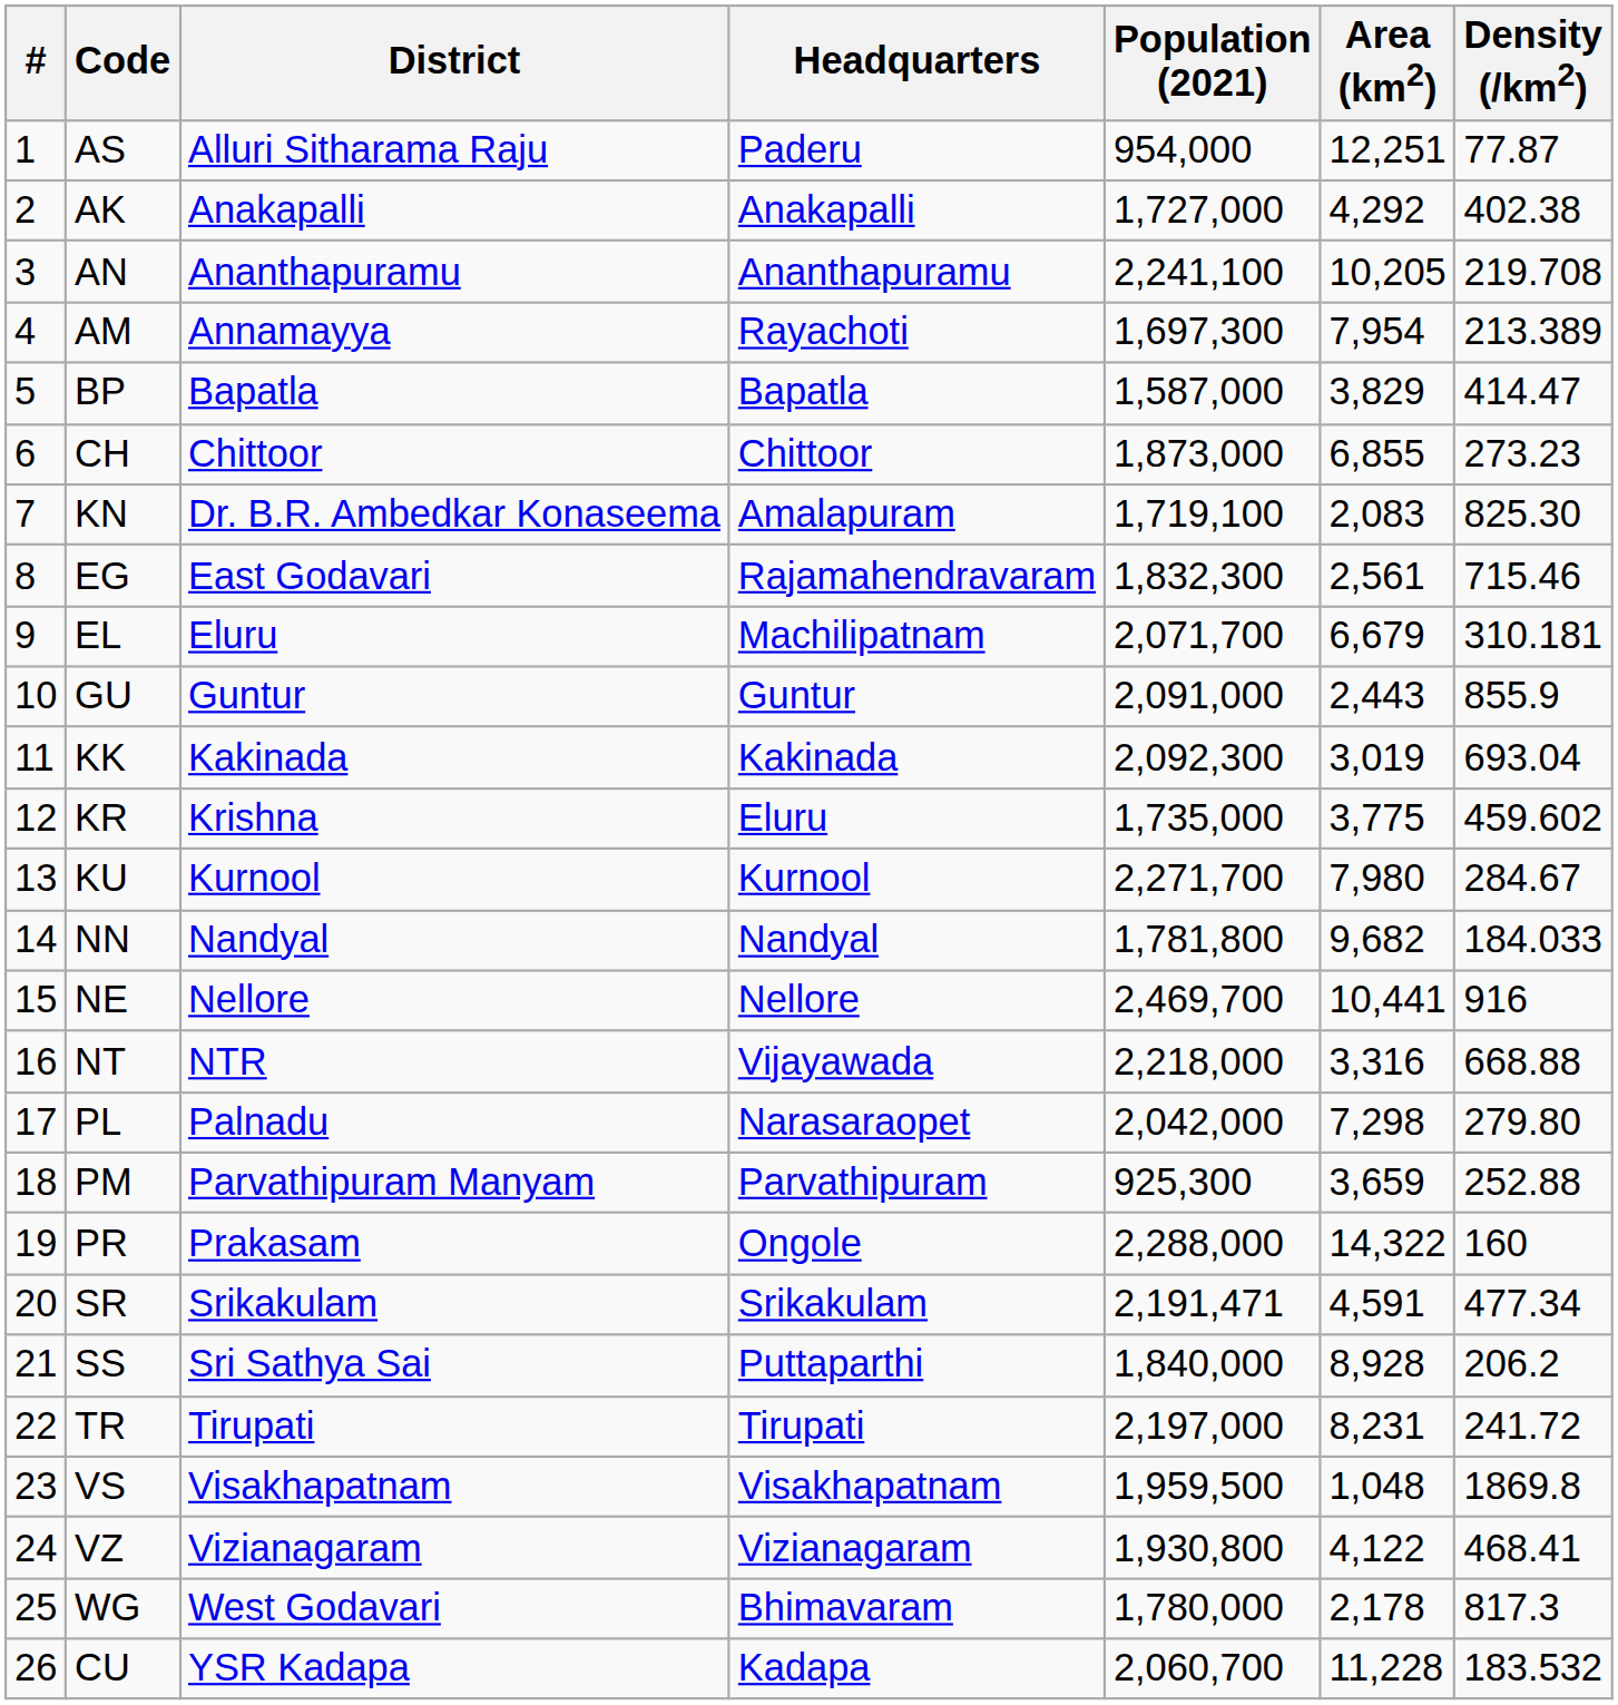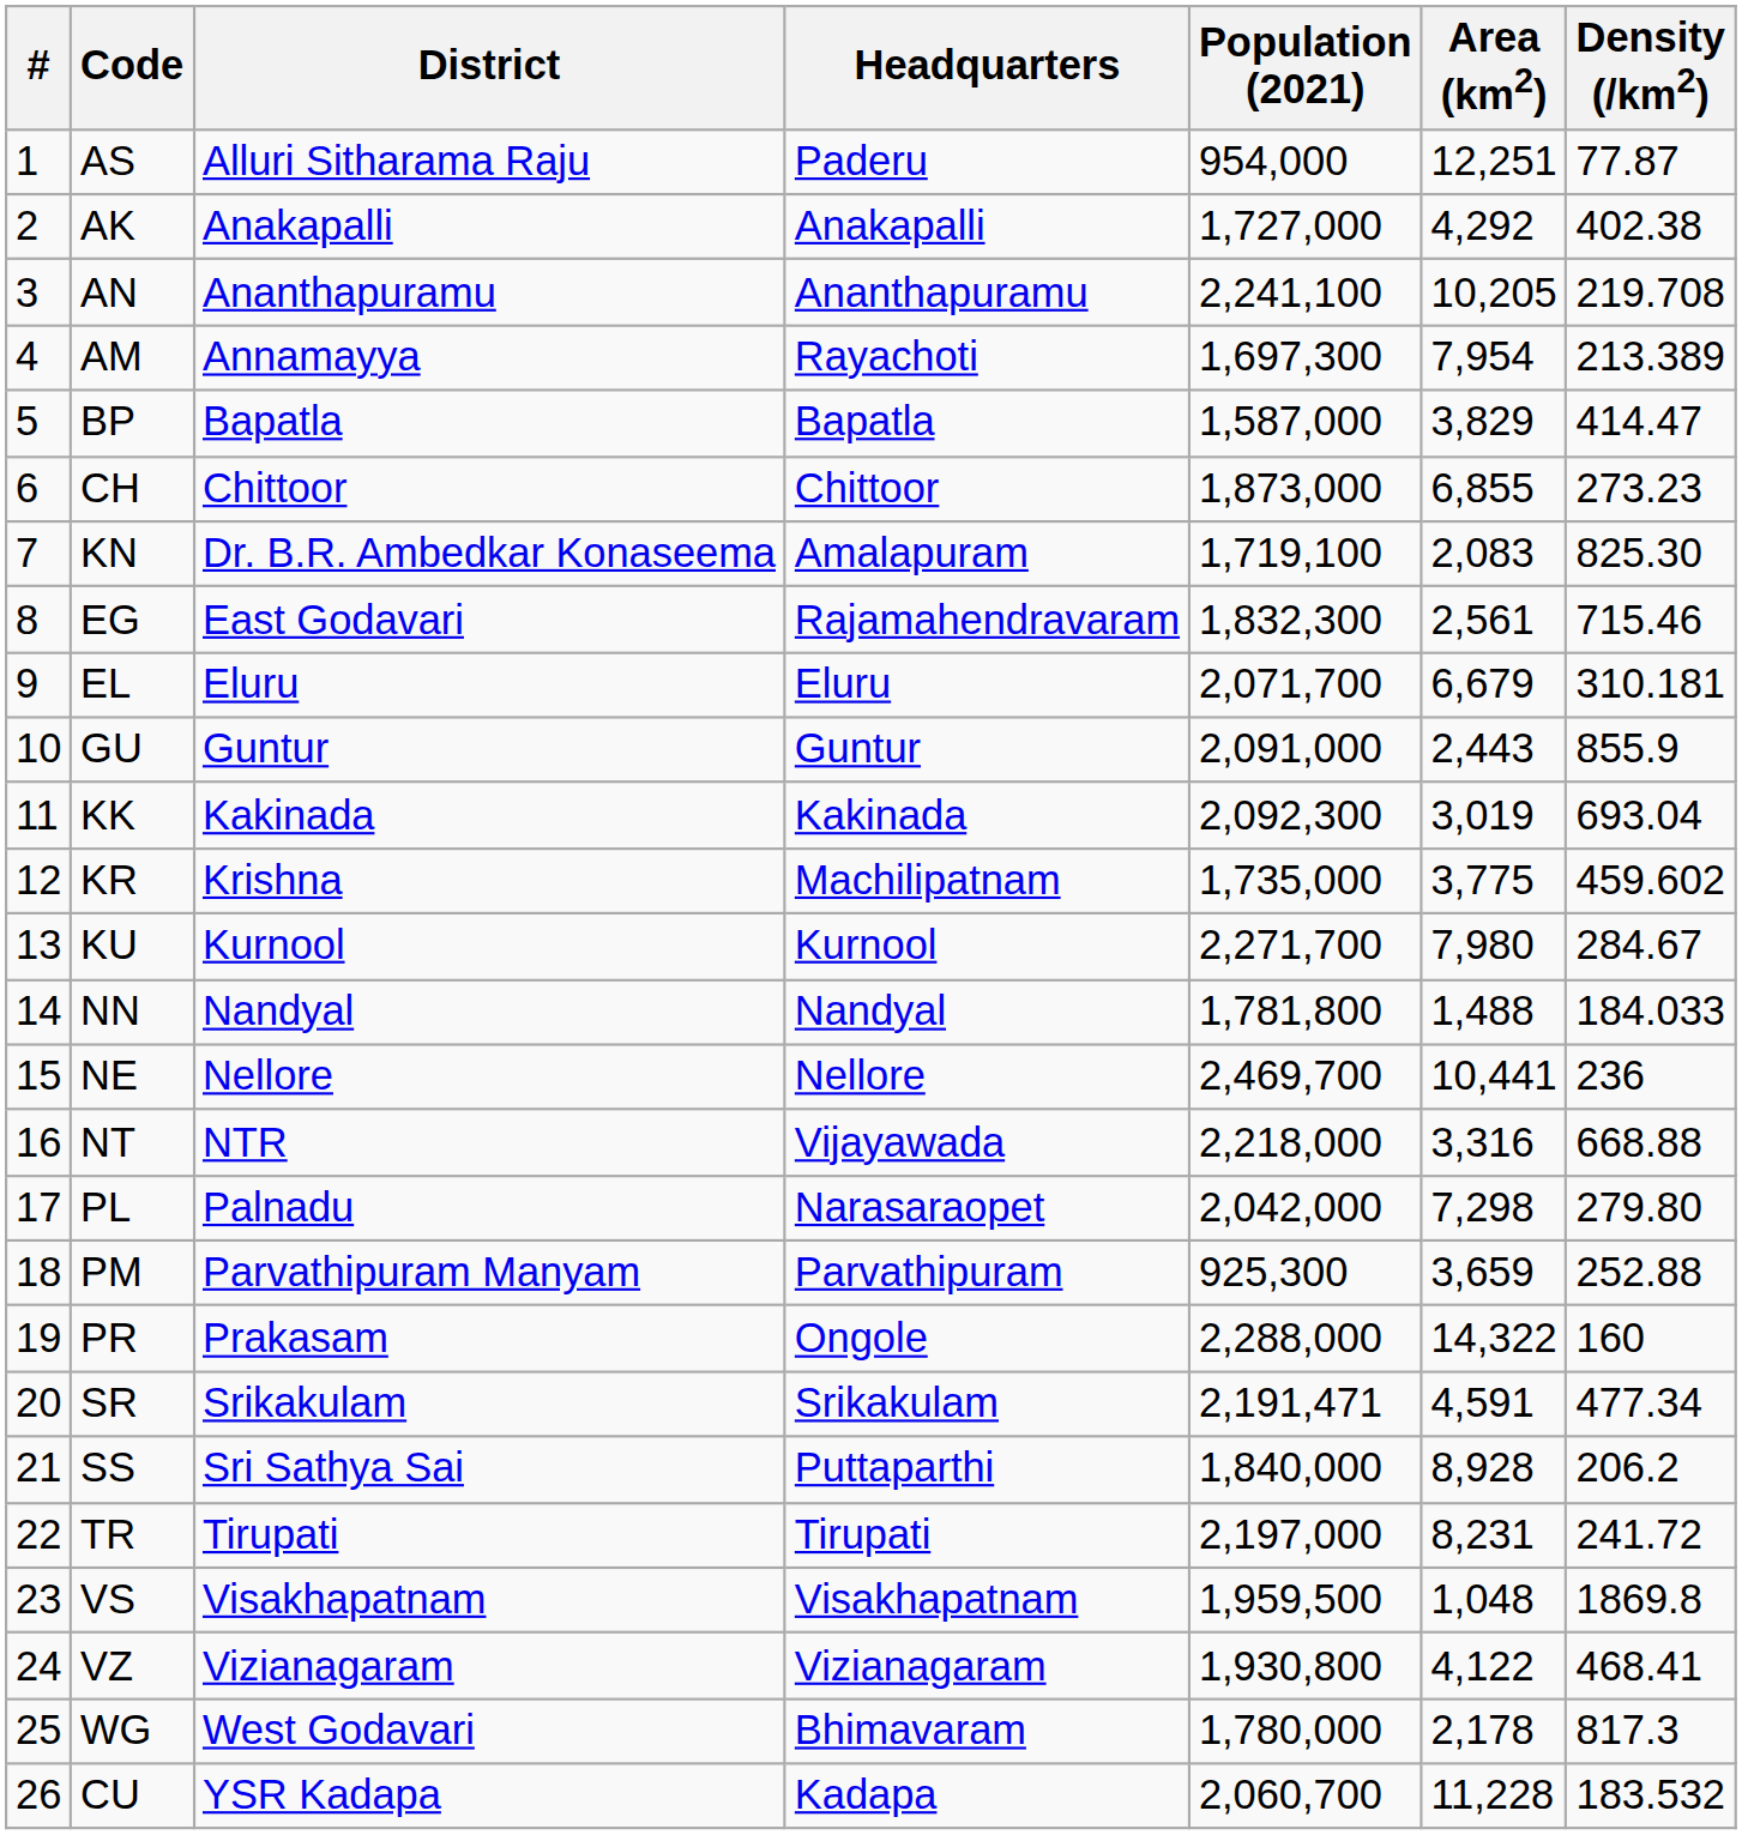EL | Headquarters: Machilipatnam -> Eluru
KR | Headquarters: Eluru -> Machilipatnam
NN | Area (km2): 9,682 -> 1,488
NE | Density (/km2): 916 -> 236
